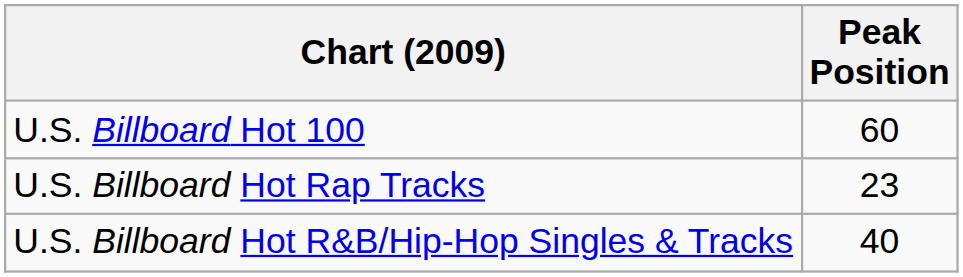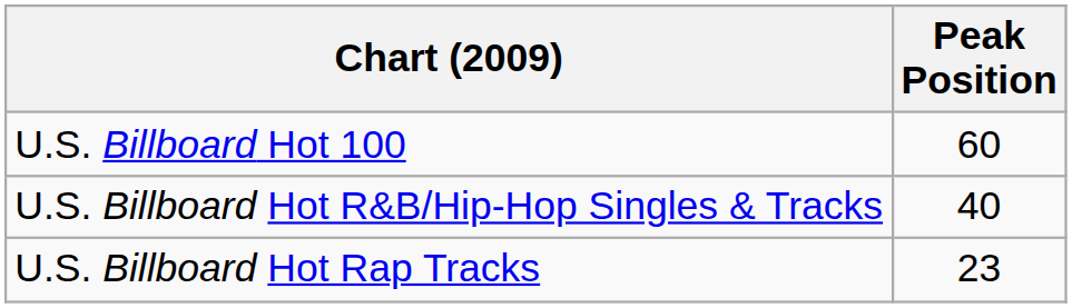rows swapped: U.S. Billboard Hot R&B/Hip-Hop Singles & Tracks <-> U.S. Billboard Hot Rap Tracks
